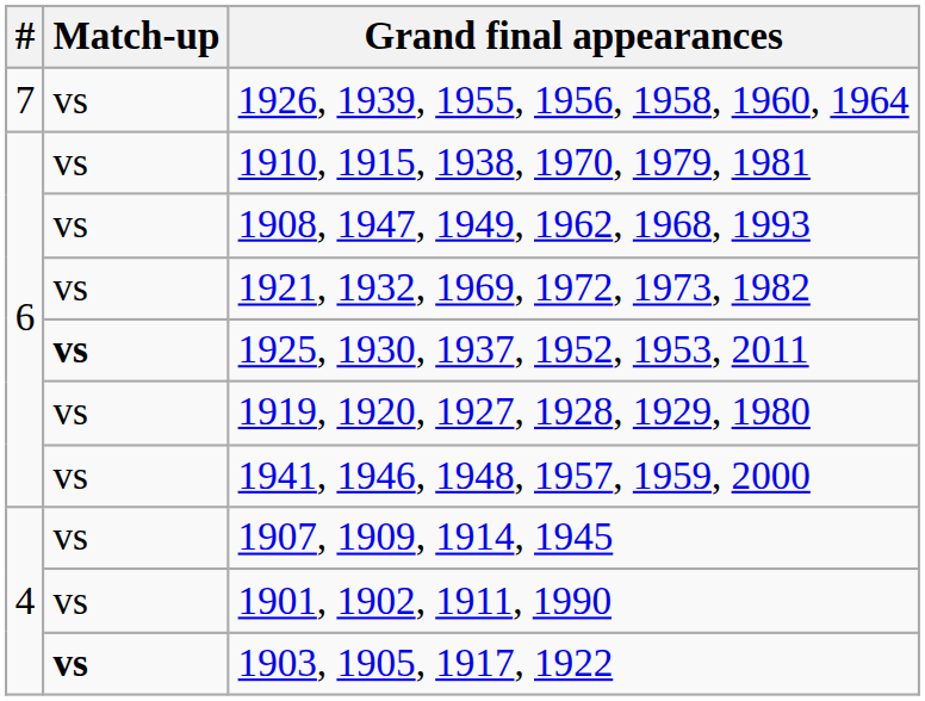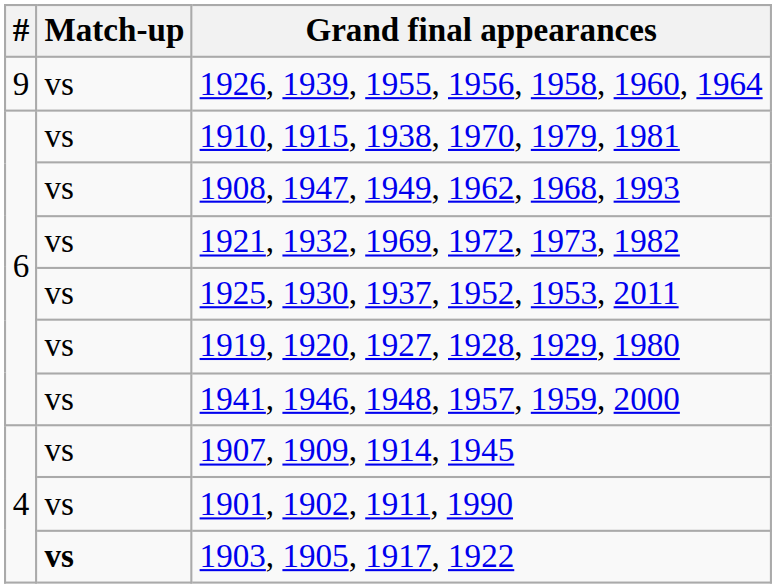1926, 1939, 1955, 1956, 1958, 1960, 1964 | #: 7 -> 9
1925, 1930, 1937, 1952, 1953, 2011 | Match-up: bold -> normal
